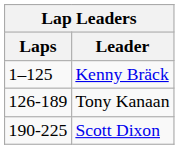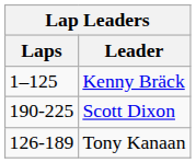rows swapped: Tony Kanaan <-> Scott Dixon
